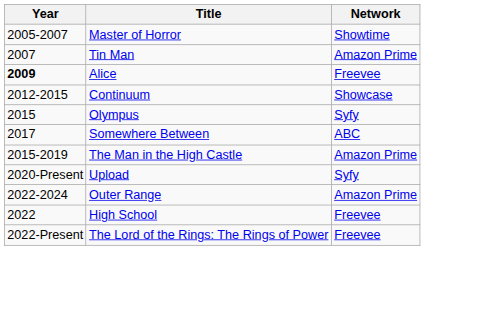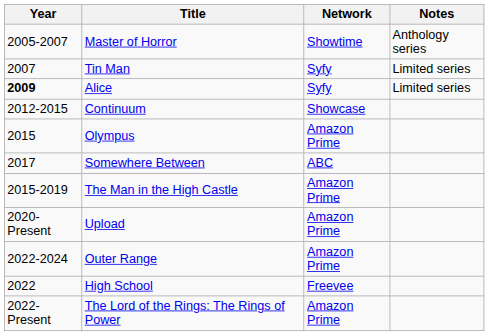+ column: Notes | Anthology series | Limited series | Limited series
Tin Man | Network: Amazon Prime -> Syfy
Alice | Network: Freevee -> Syfy
Olympus | Network: Syfy -> Amazon Prime
Upload | Network: Syfy -> Amazon Prime
The Lord of the Rings: The Rings of Power | Network: Freevee -> Amazon Prime
